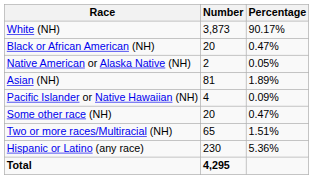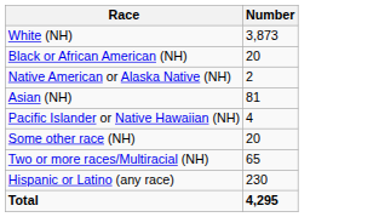- column: Percentage | 90.17% | 0.47% | 0.05% | 1.89% | 0.09% | 0.47% | 1.51% | 5.36%
